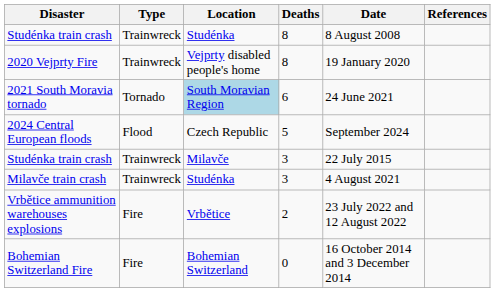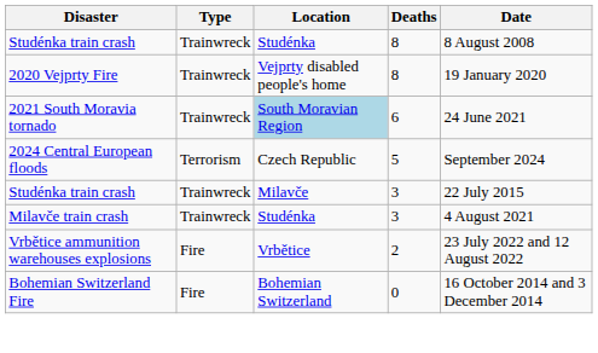- column: References
2021 South Moravia tornado | Type: Tornado -> Trainwreck
2024 Central European floods | Type: Flood -> Terrorism
